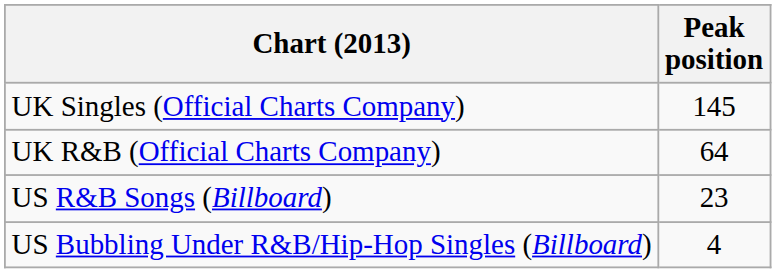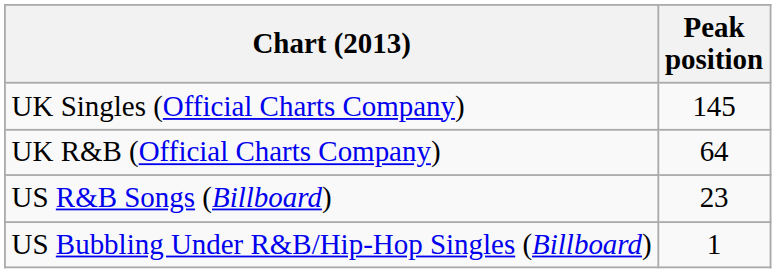US Bubbling Under R&B/Hip-Hop Singles (Billboard) | Peak position: 4 -> 1
